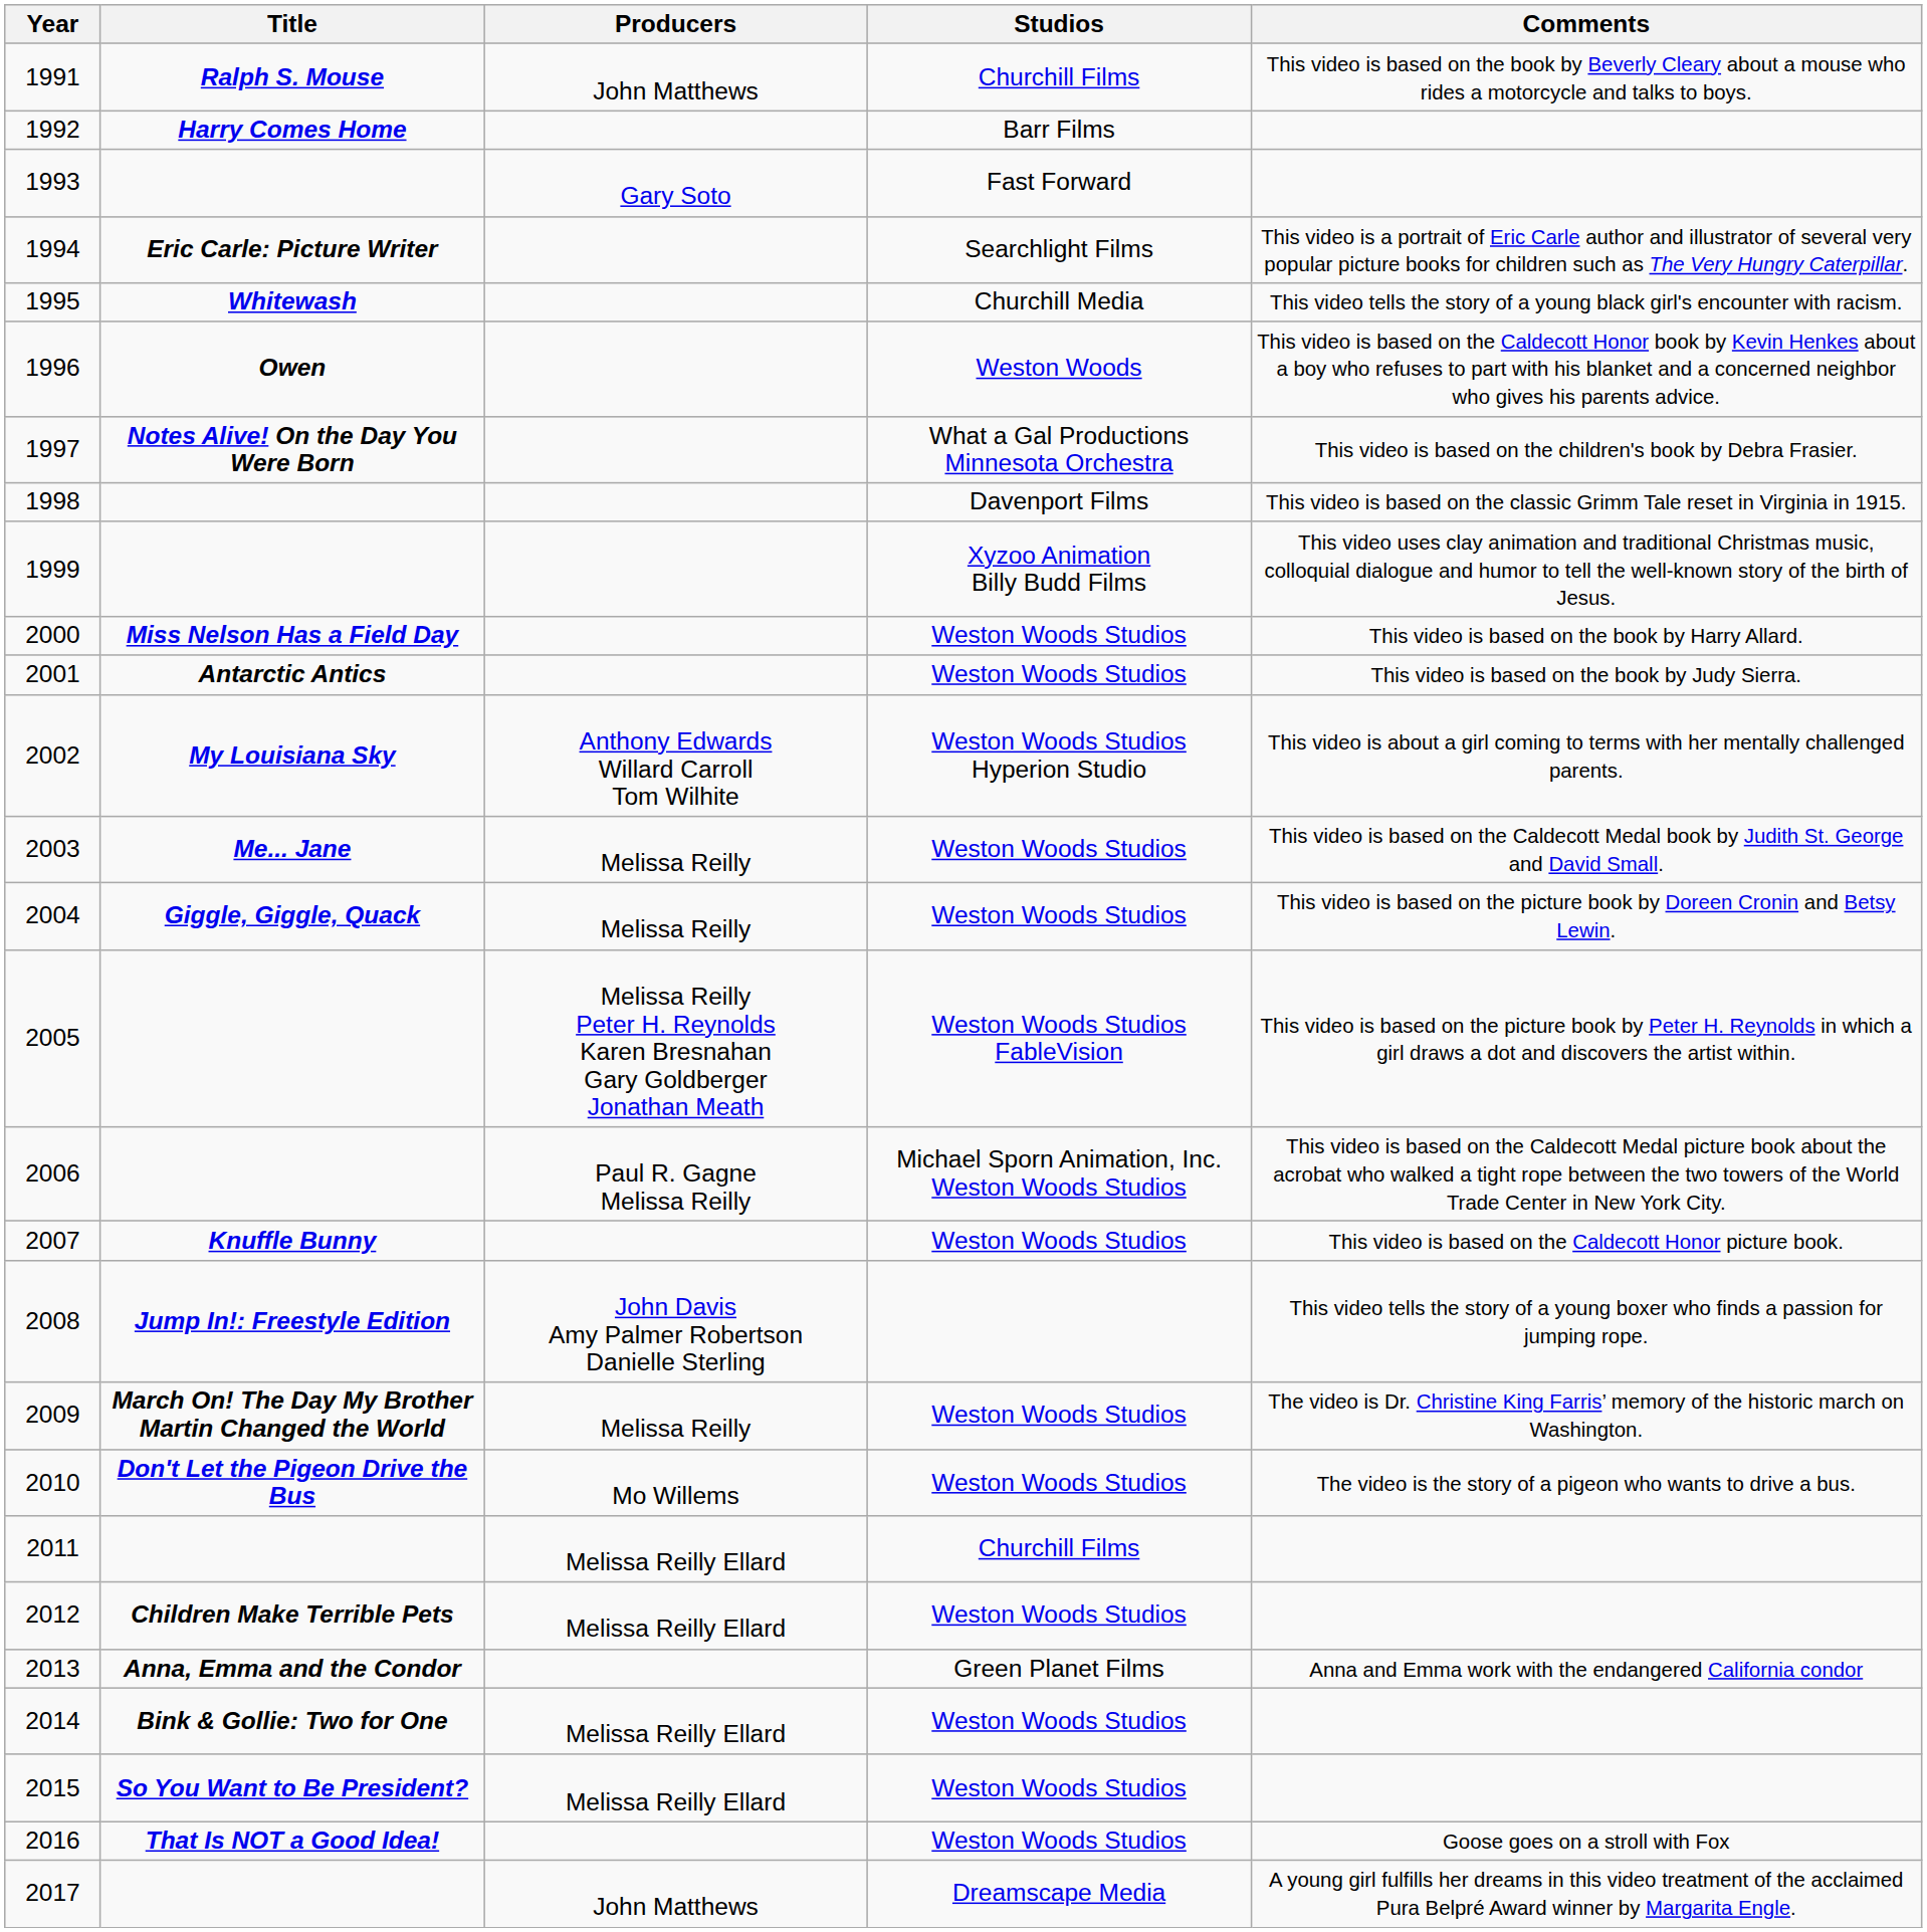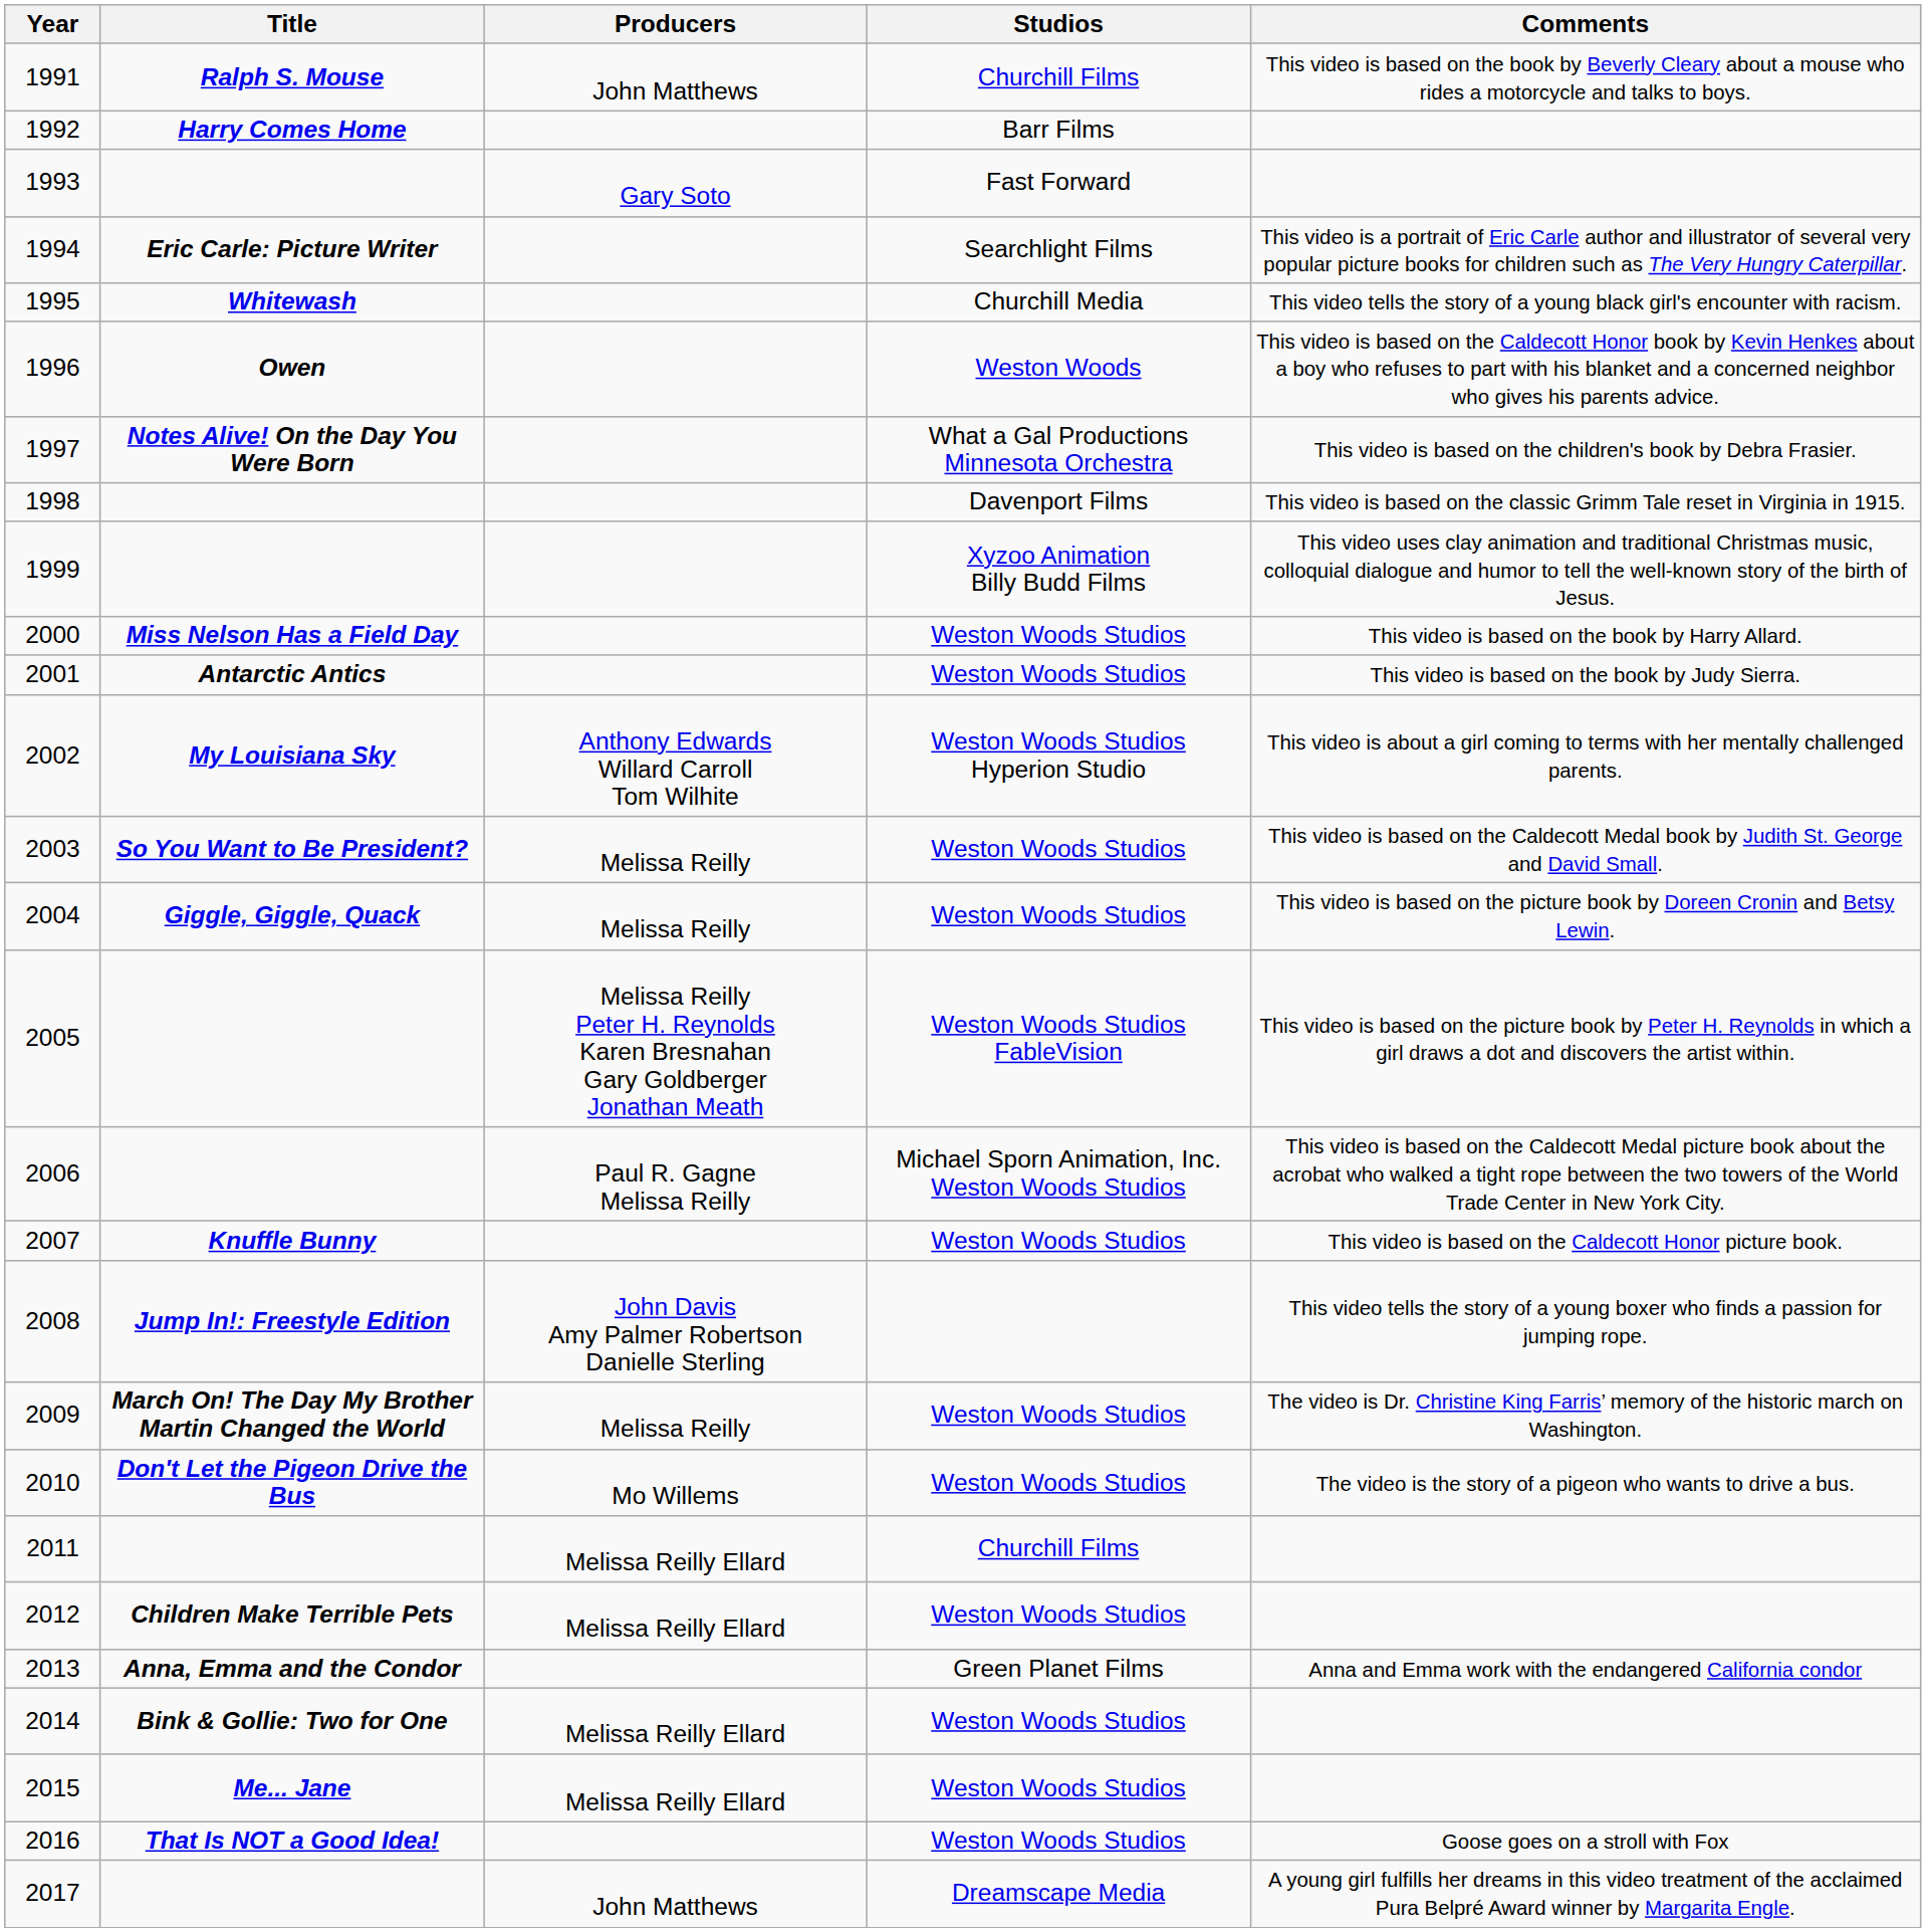2003 | Title: Me... Jane -> So You Want to Be President?
2015 | Title: So You Want to Be President? -> Me... Jane
